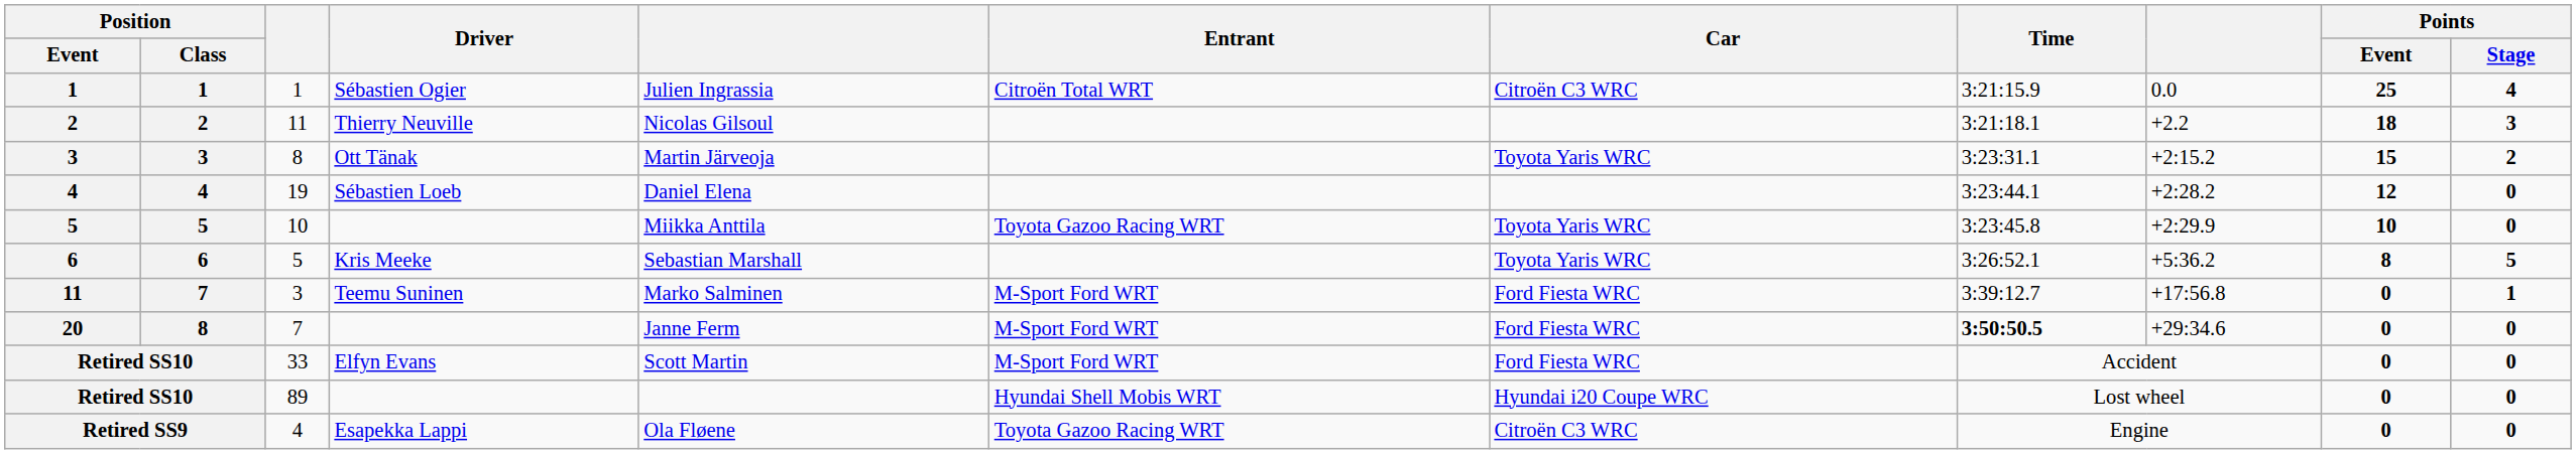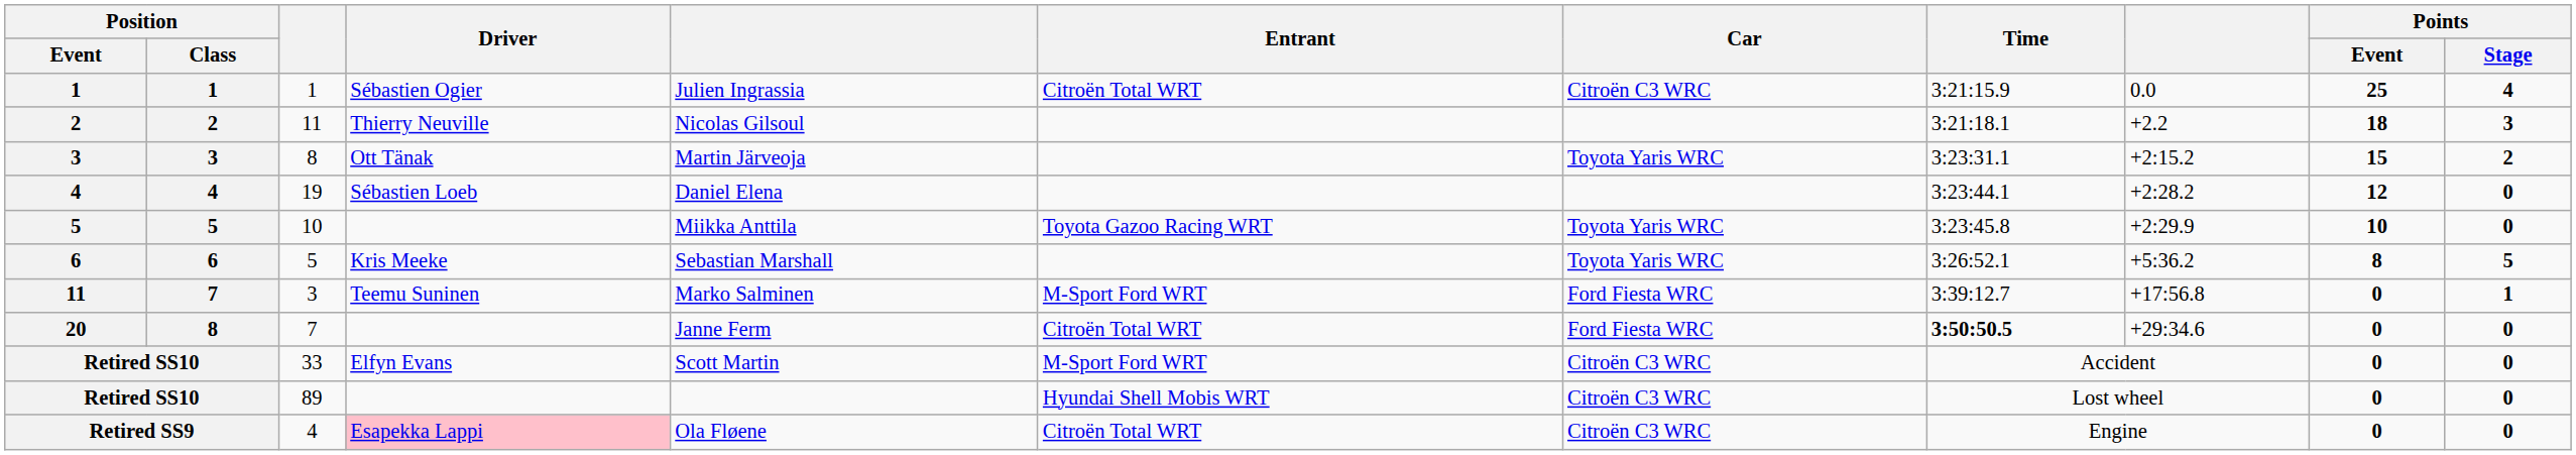20 | Entrant: M-Sport Ford WRT -> Citroën Total WRT
Retired SS10 / 33 | Car: Ford Fiesta WRC -> Citroën C3 WRC
Retired SS10 / 89 | Car: Hyundai i20 Coupe WRC -> Citroën C3 WRC
Retired SS9 | Driver: no background -> pink background
Retired SS9 | Entrant: Toyota Gazoo Racing WRT -> Citroën Total WRT
